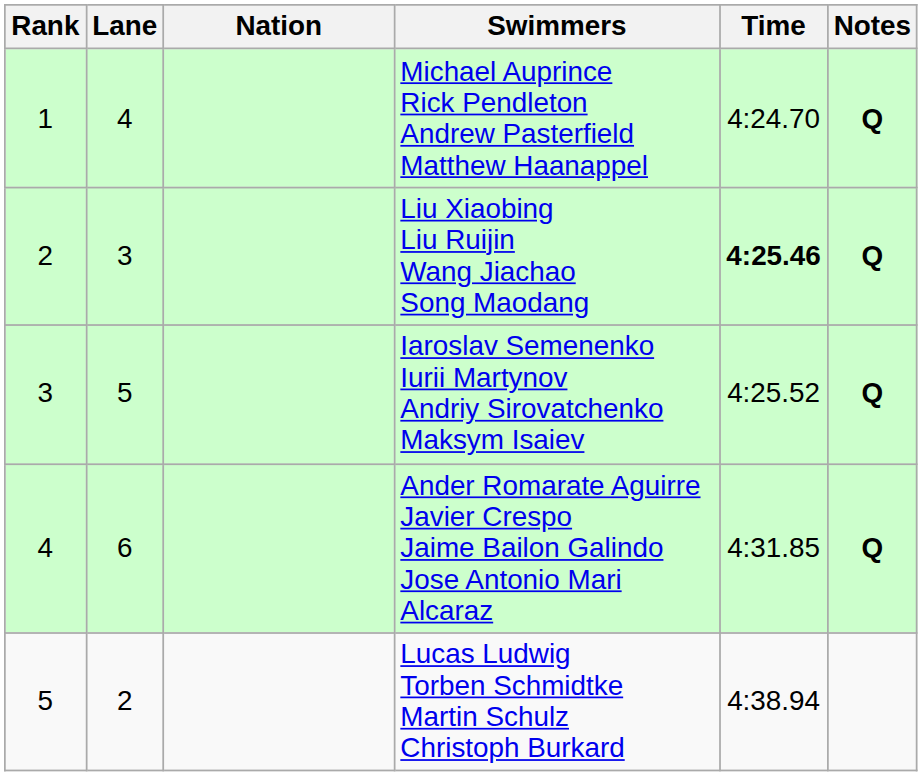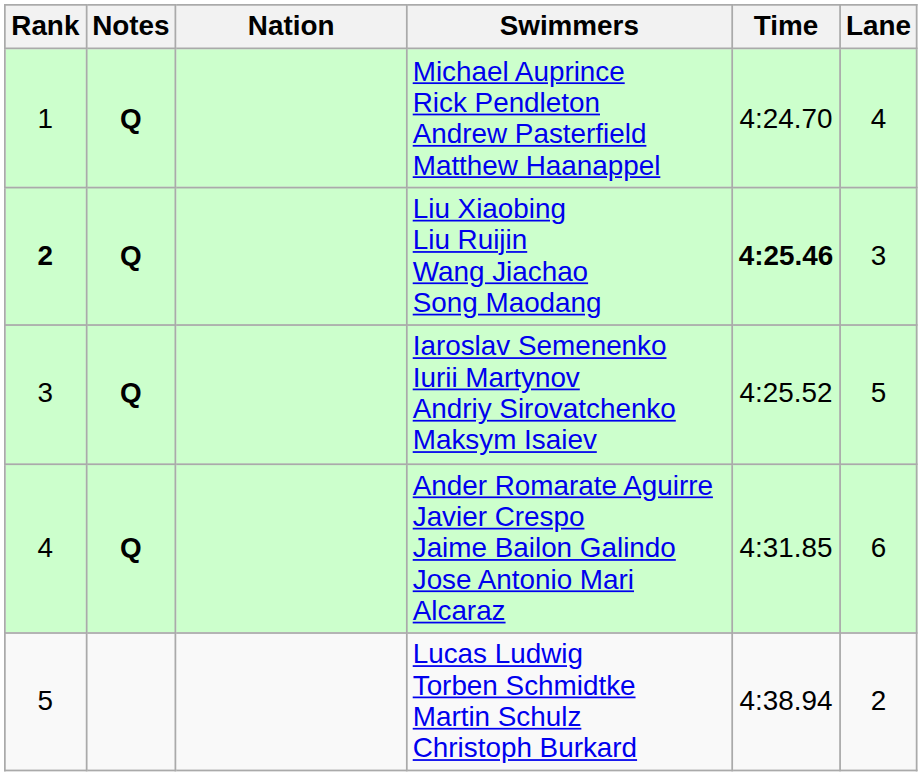columns swapped: Lane <-> Notes
Liu Xiaobing Liu Ruijin Wang Jiachao Song Maodang | Rank: normal -> bold
